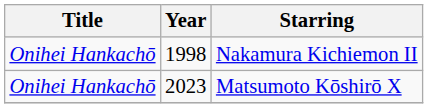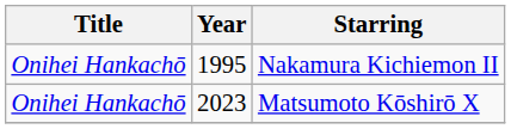Nakamura Kichiemon II | Year: 1998 -> 1995
